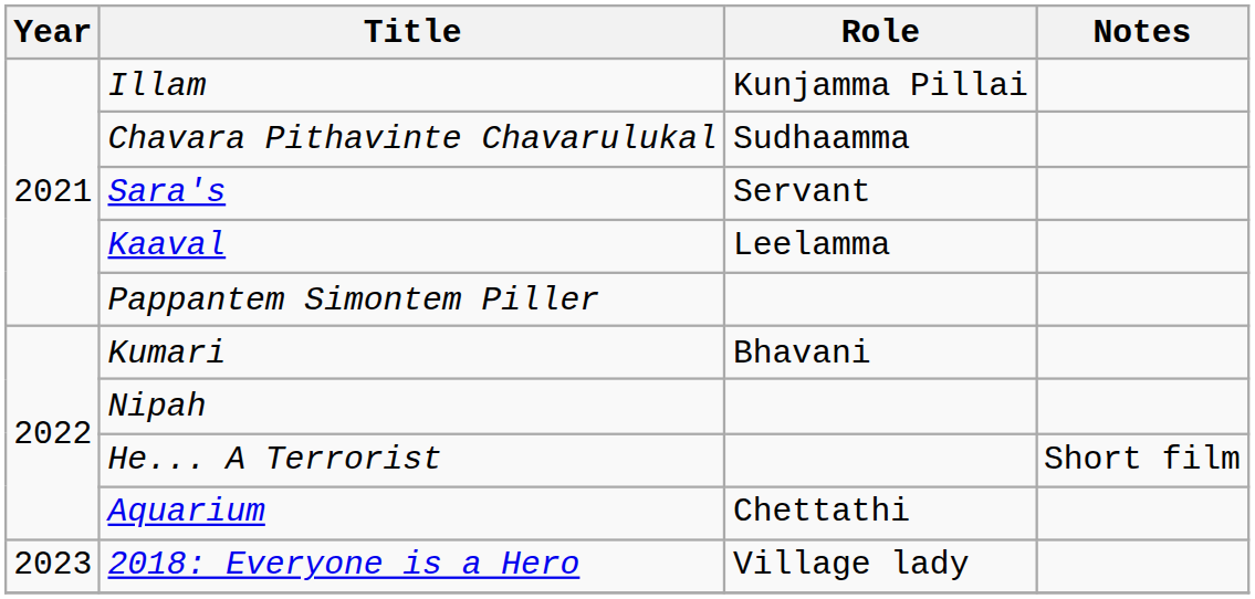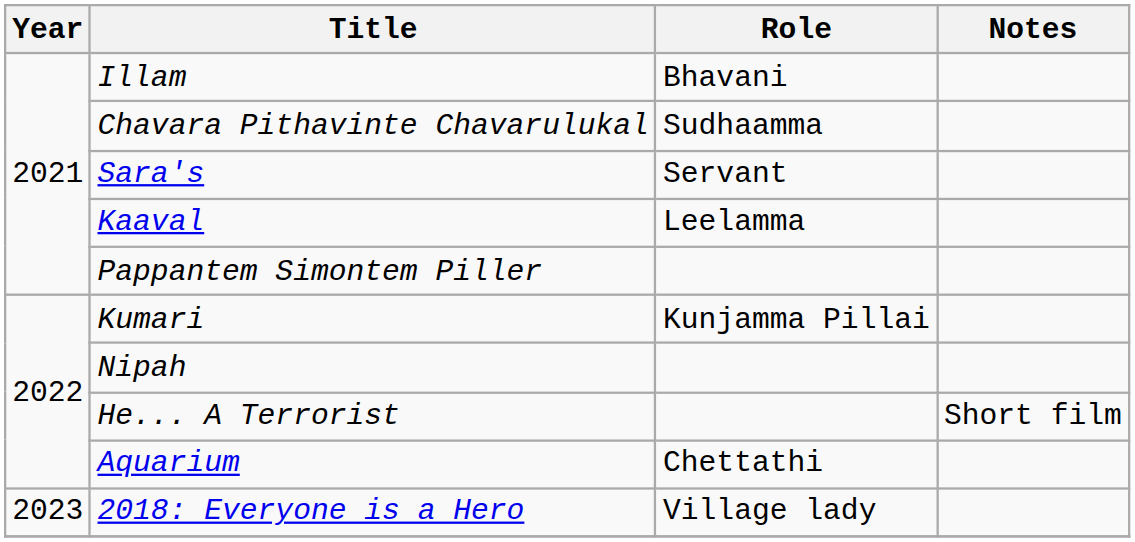Illam | Role: Kunjamma Pillai -> Bhavani
Kumari | Role: Bhavani -> Kunjamma Pillai
